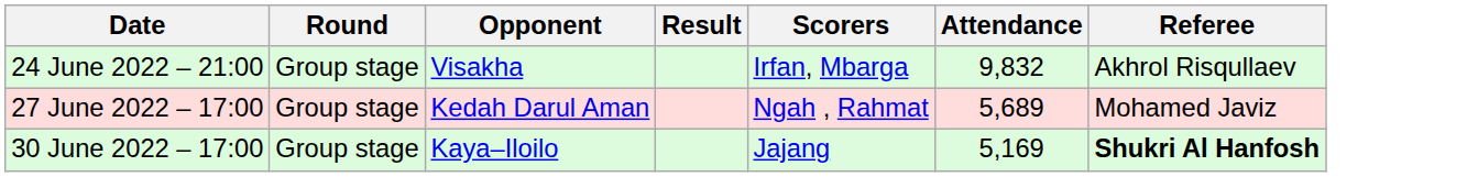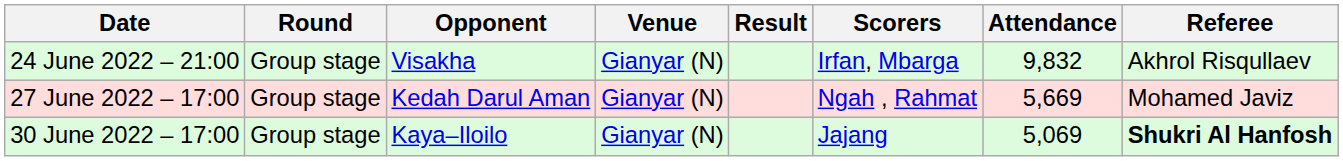+ column: Venue | Gianyar (N) | Gianyar (N) | Gianyar (N)
27 June 2022 – 17:00 | Attendance: 5,689 -> 5,669
30 June 2022 – 17:00 | Attendance: 5,169 -> 5,069
